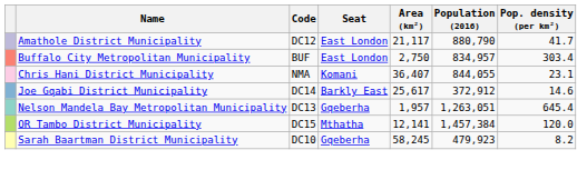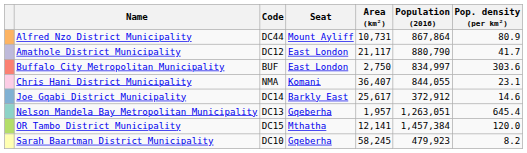+ row: Alfred Nzo District Municipality | DC44 | Mount Ayliff | 10,731 | 867,864 | 80.9
Buffalo City Metropolitan Municipality | Population (2016): 834,957 -> 834,997
Buffalo City Metropolitan Municipality | Pop. density (per km²): 303.4 -> 303.6
